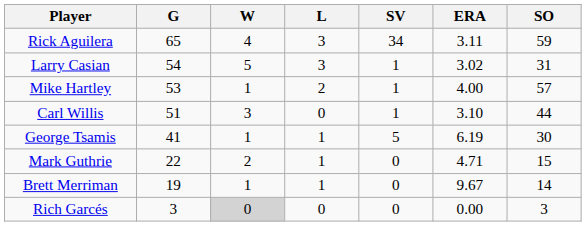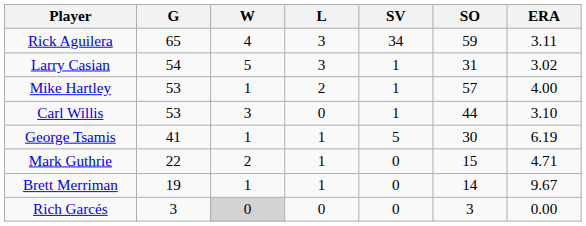columns swapped: ERA <-> SO
Carl Willis | G: 51 -> 53
